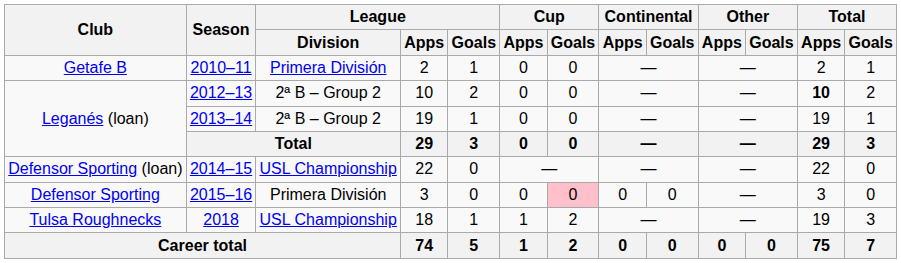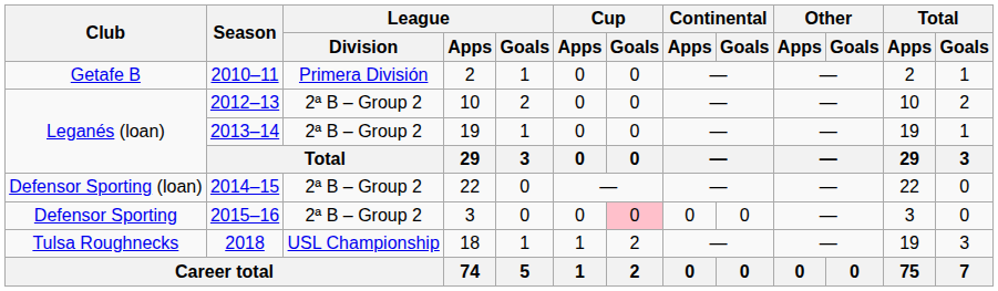2012–13 | Total / Apps: bold -> normal
2014–15 | League / Division: USL Championship -> 2ª B – Group 2
2015–16 | League / Division: Primera División -> 2ª B – Group 2
